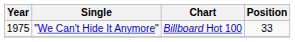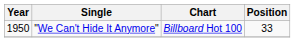"We Can't Hide It Anymore" | Year: 1975 -> 1950
